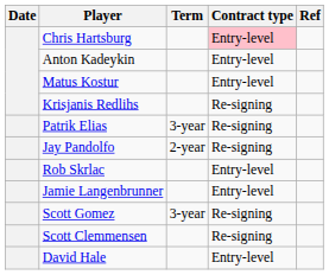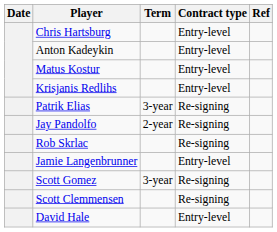Chris Hartsburg | Contract type: pink background -> no background
Krisjanis Redlihs | Contract type: Re-signing -> Entry-level
Rob Skrlac | Contract type: Entry-level -> Re-signing
